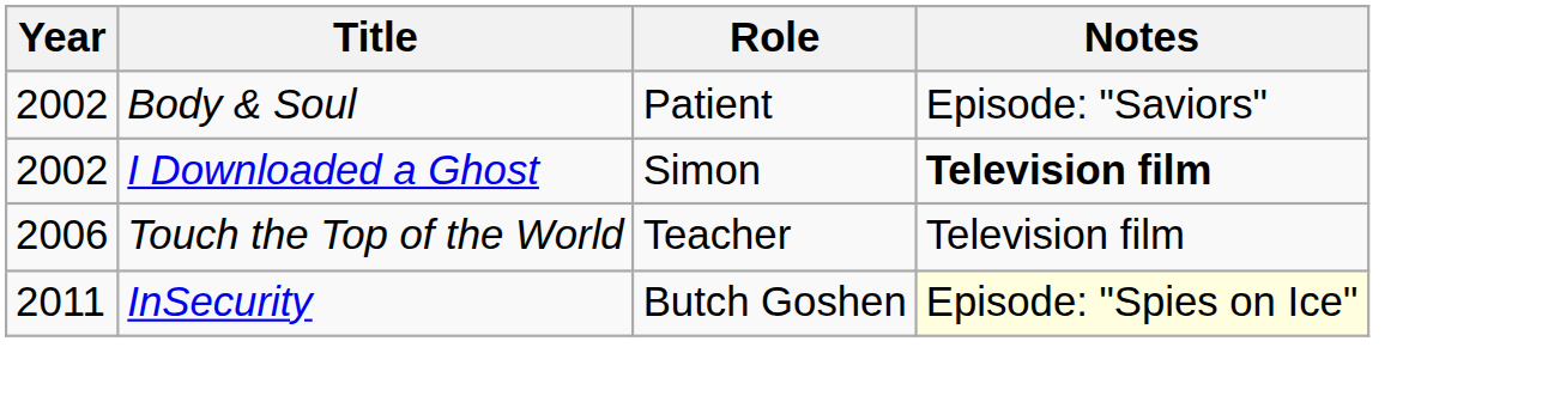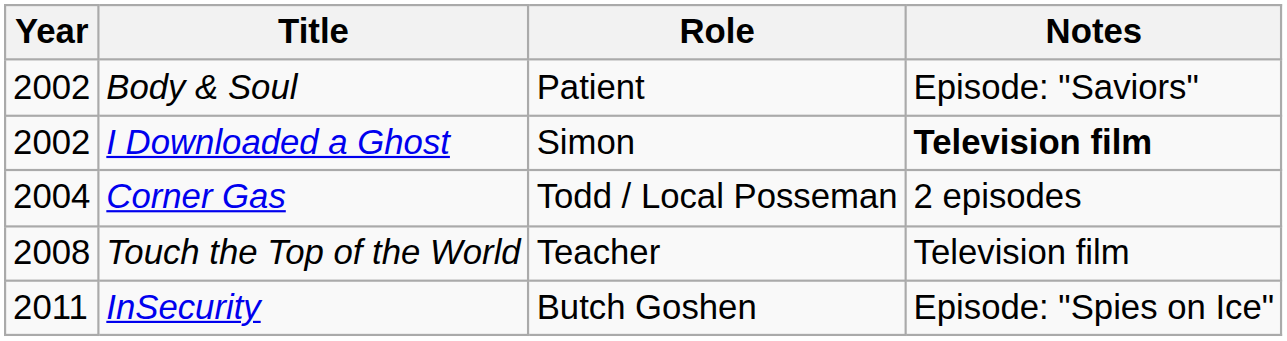+ row: 2004 | Corner Gas | Todd / Local Posseman | 2 episodes
Touch the Top of the World | Year: 2006 -> 2008
InSecurity | Notes: lightyellow background -> no background
